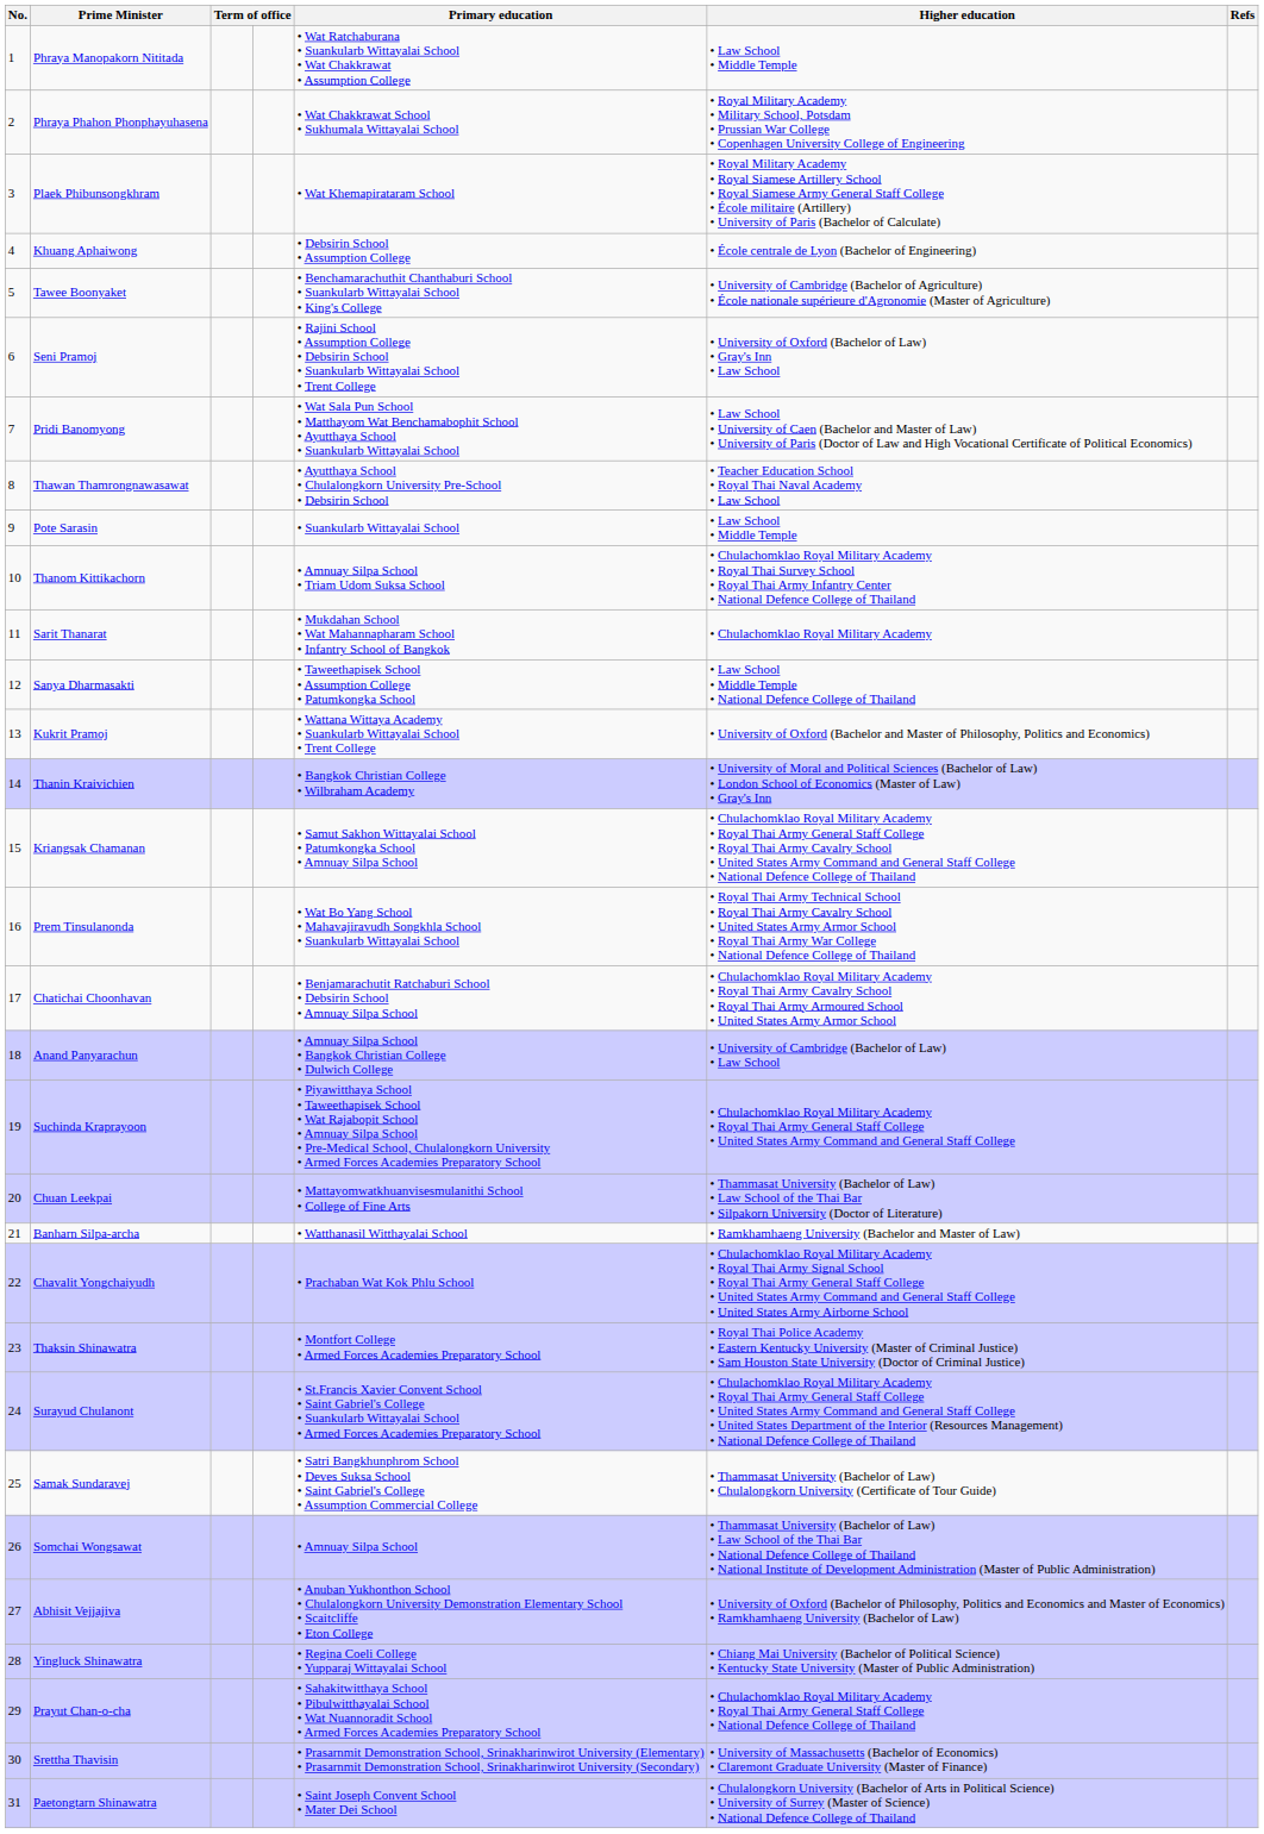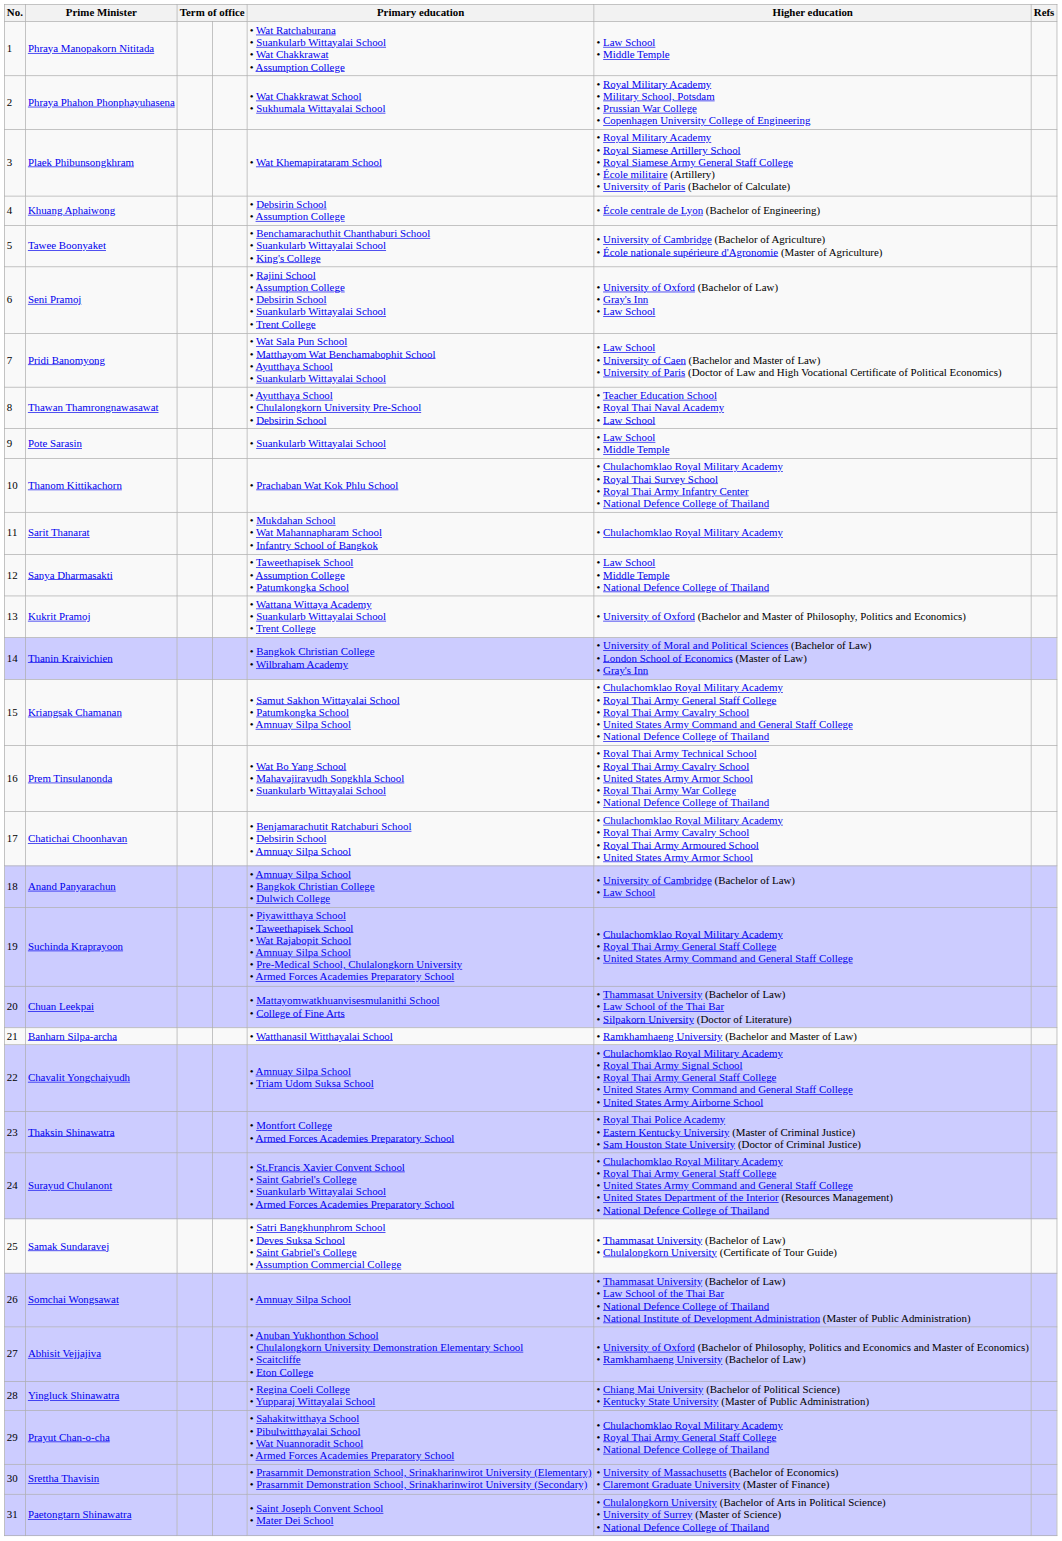Thanom Kittikachorn | Primary education: • Amnuay Silpa School • Triam Udom Suksa School -> • Prachaban Wat Kok Phlu School
Chavalit Yongchaiyudh | Primary education: • Prachaban Wat Kok Phlu School -> • Amnuay Silpa School • Triam Udom Suksa School
